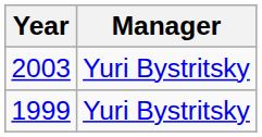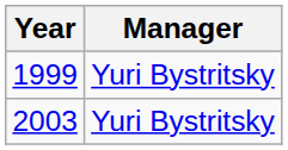rows swapped: 1999 <-> 2003
